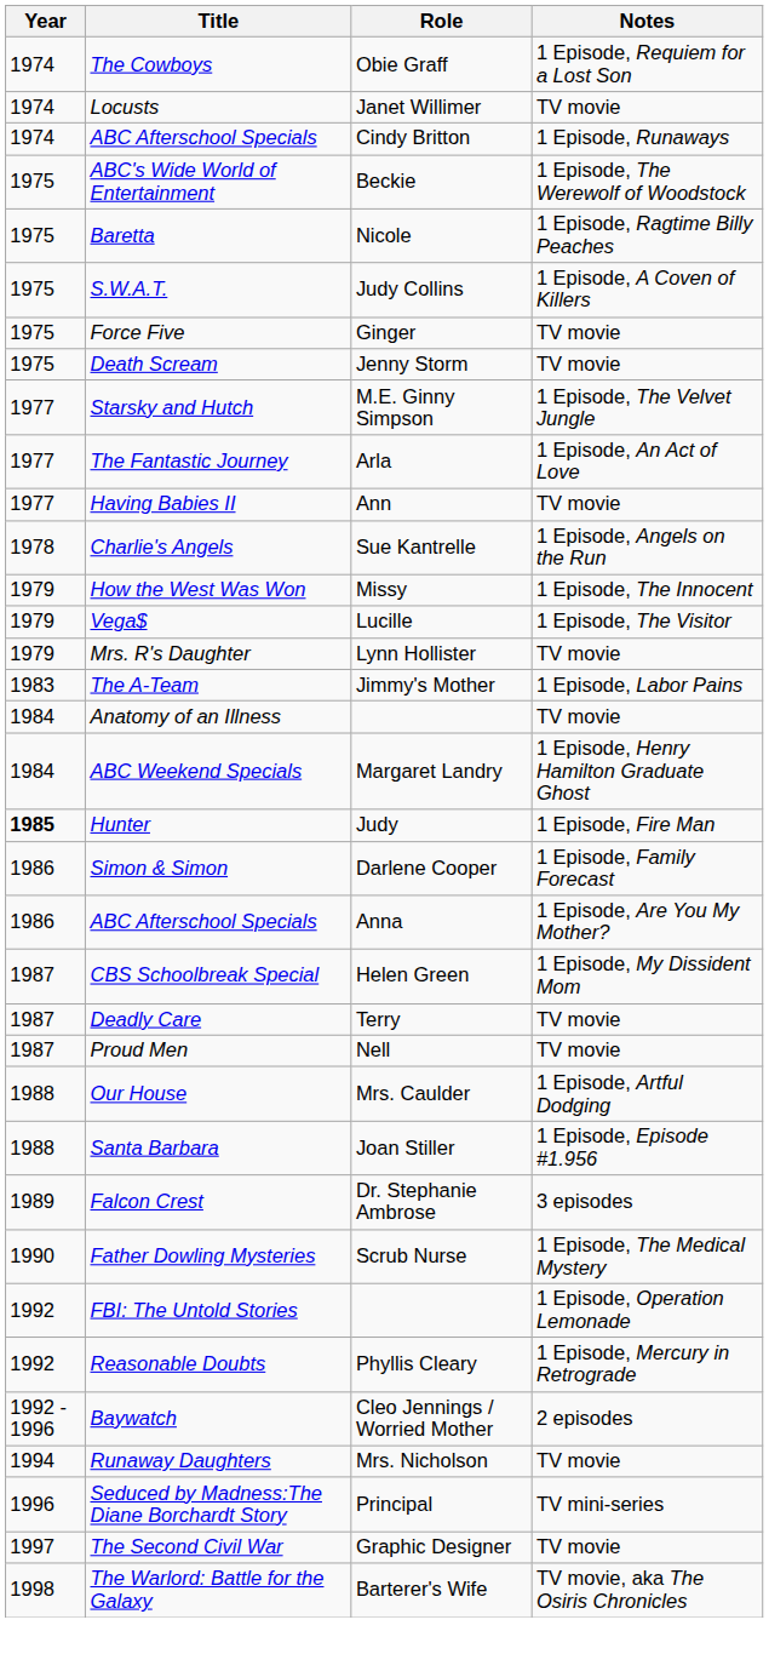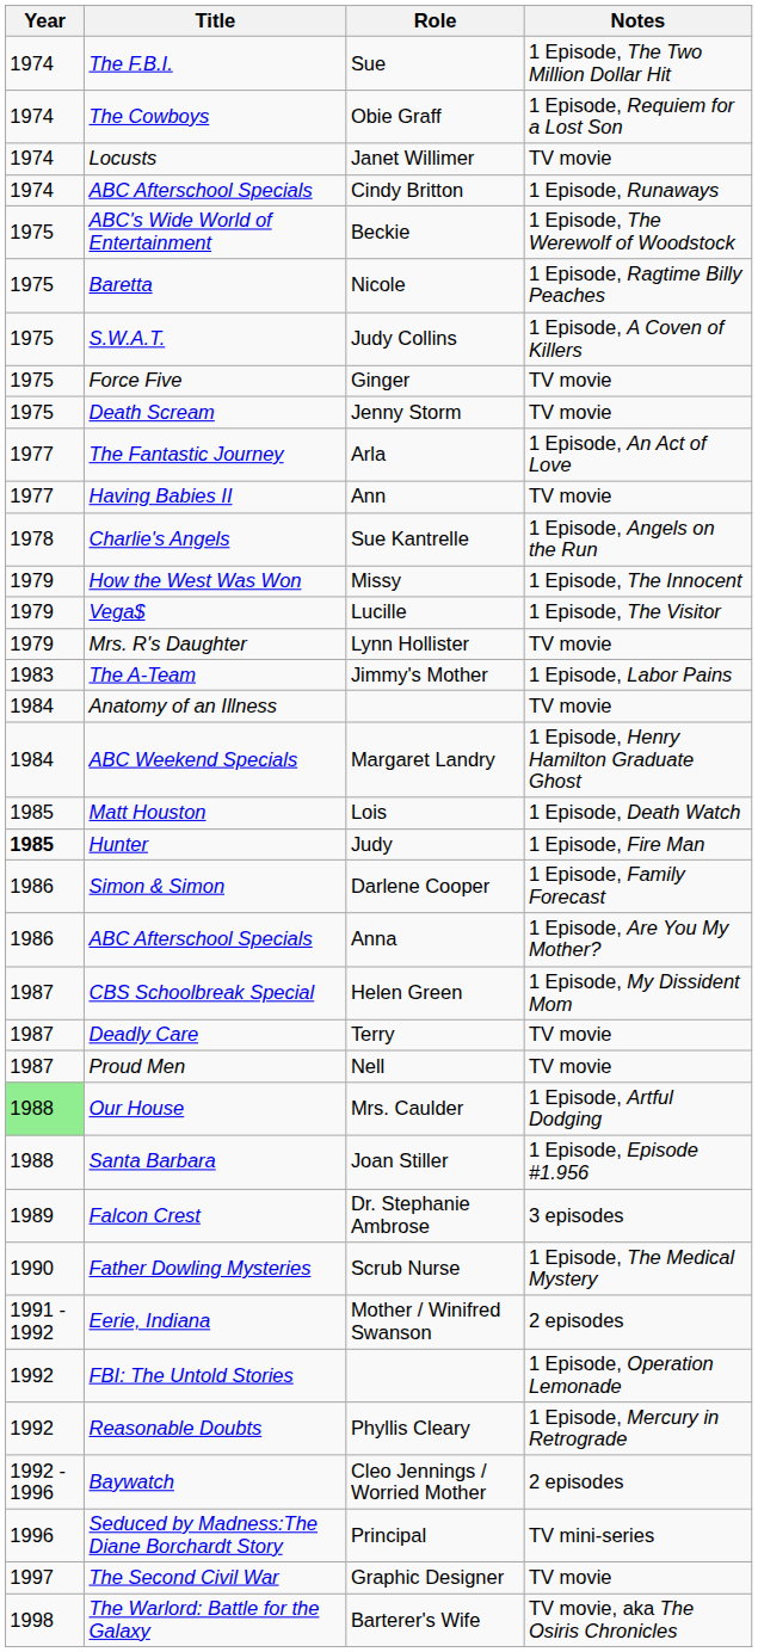+ row: 1974 | The F.B.I. | Sue | 1 Episode, The Two Million Dollar Hit
- row: 1977 | Starsky and Hutch | M.E. Ginny Simpson | 1 Episode, The Velvet Jungle
+ row: 1985 | Matt Houston | Lois | 1 Episode, Death Watch
Our House | Year: no background -> lightgreen background
+ row: 1991 - 1992 | Eerie, Indiana | Mother / Winifred Swanson | 2 episodes
- row: 1994 | Runaway Daughters | Mrs. Nicholson | TV movie
